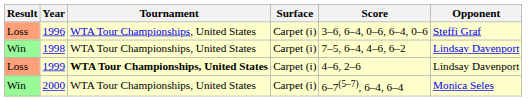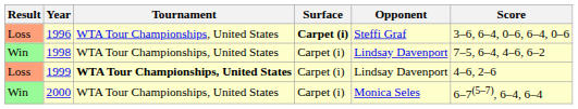columns swapped: Opponent <-> Score
1996 | Surface: normal -> bold
